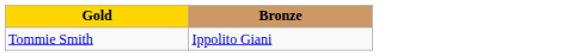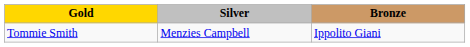+ column: Silver | Menzies Campbell
